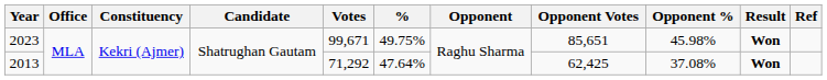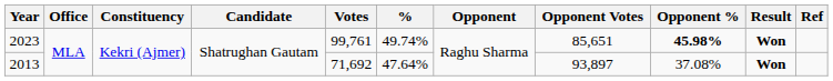2023 | Votes: 99,671 -> 99,761
2023 | %: 49.75% -> 49.74%
2023 | Opponent %: normal -> bold
2013 | Votes: 71,292 -> 71,692
2013 | Opponent Votes: 62,425 -> 93,897
